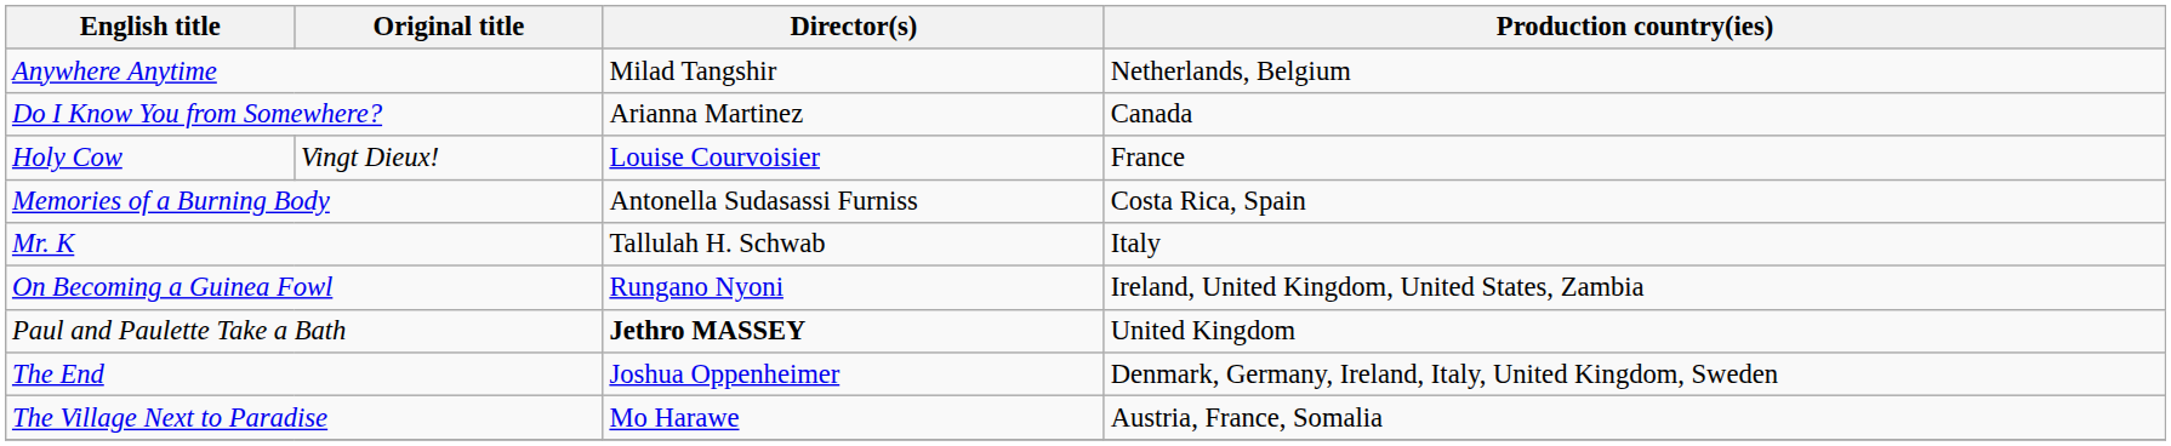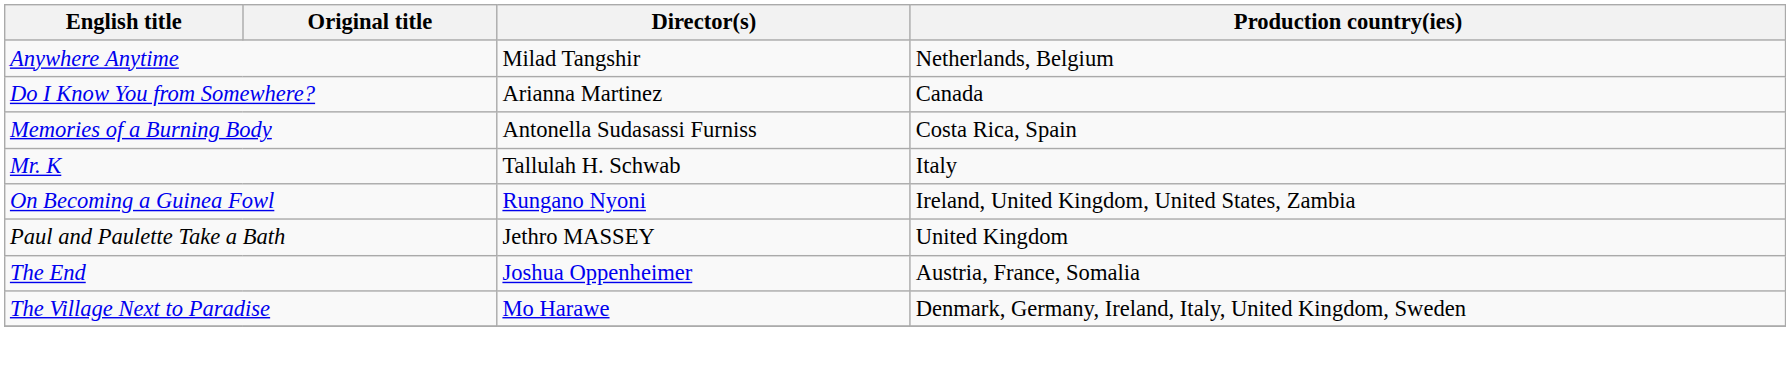- row: Holy Cow | Vingt Dieux! | Louise Courvoisier | France
Paul and Paulette Take a Bath | Director(s): bold -> normal
The End | Production country(ies): Denmark, Germany, Ireland, Italy, United Kingdom, Sweden -> Austria, France, Somalia
The Village Next to Paradise | Production country(ies): Austria, France, Somalia -> Denmark, Germany, Ireland, Italy, United Kingdom, Sweden
